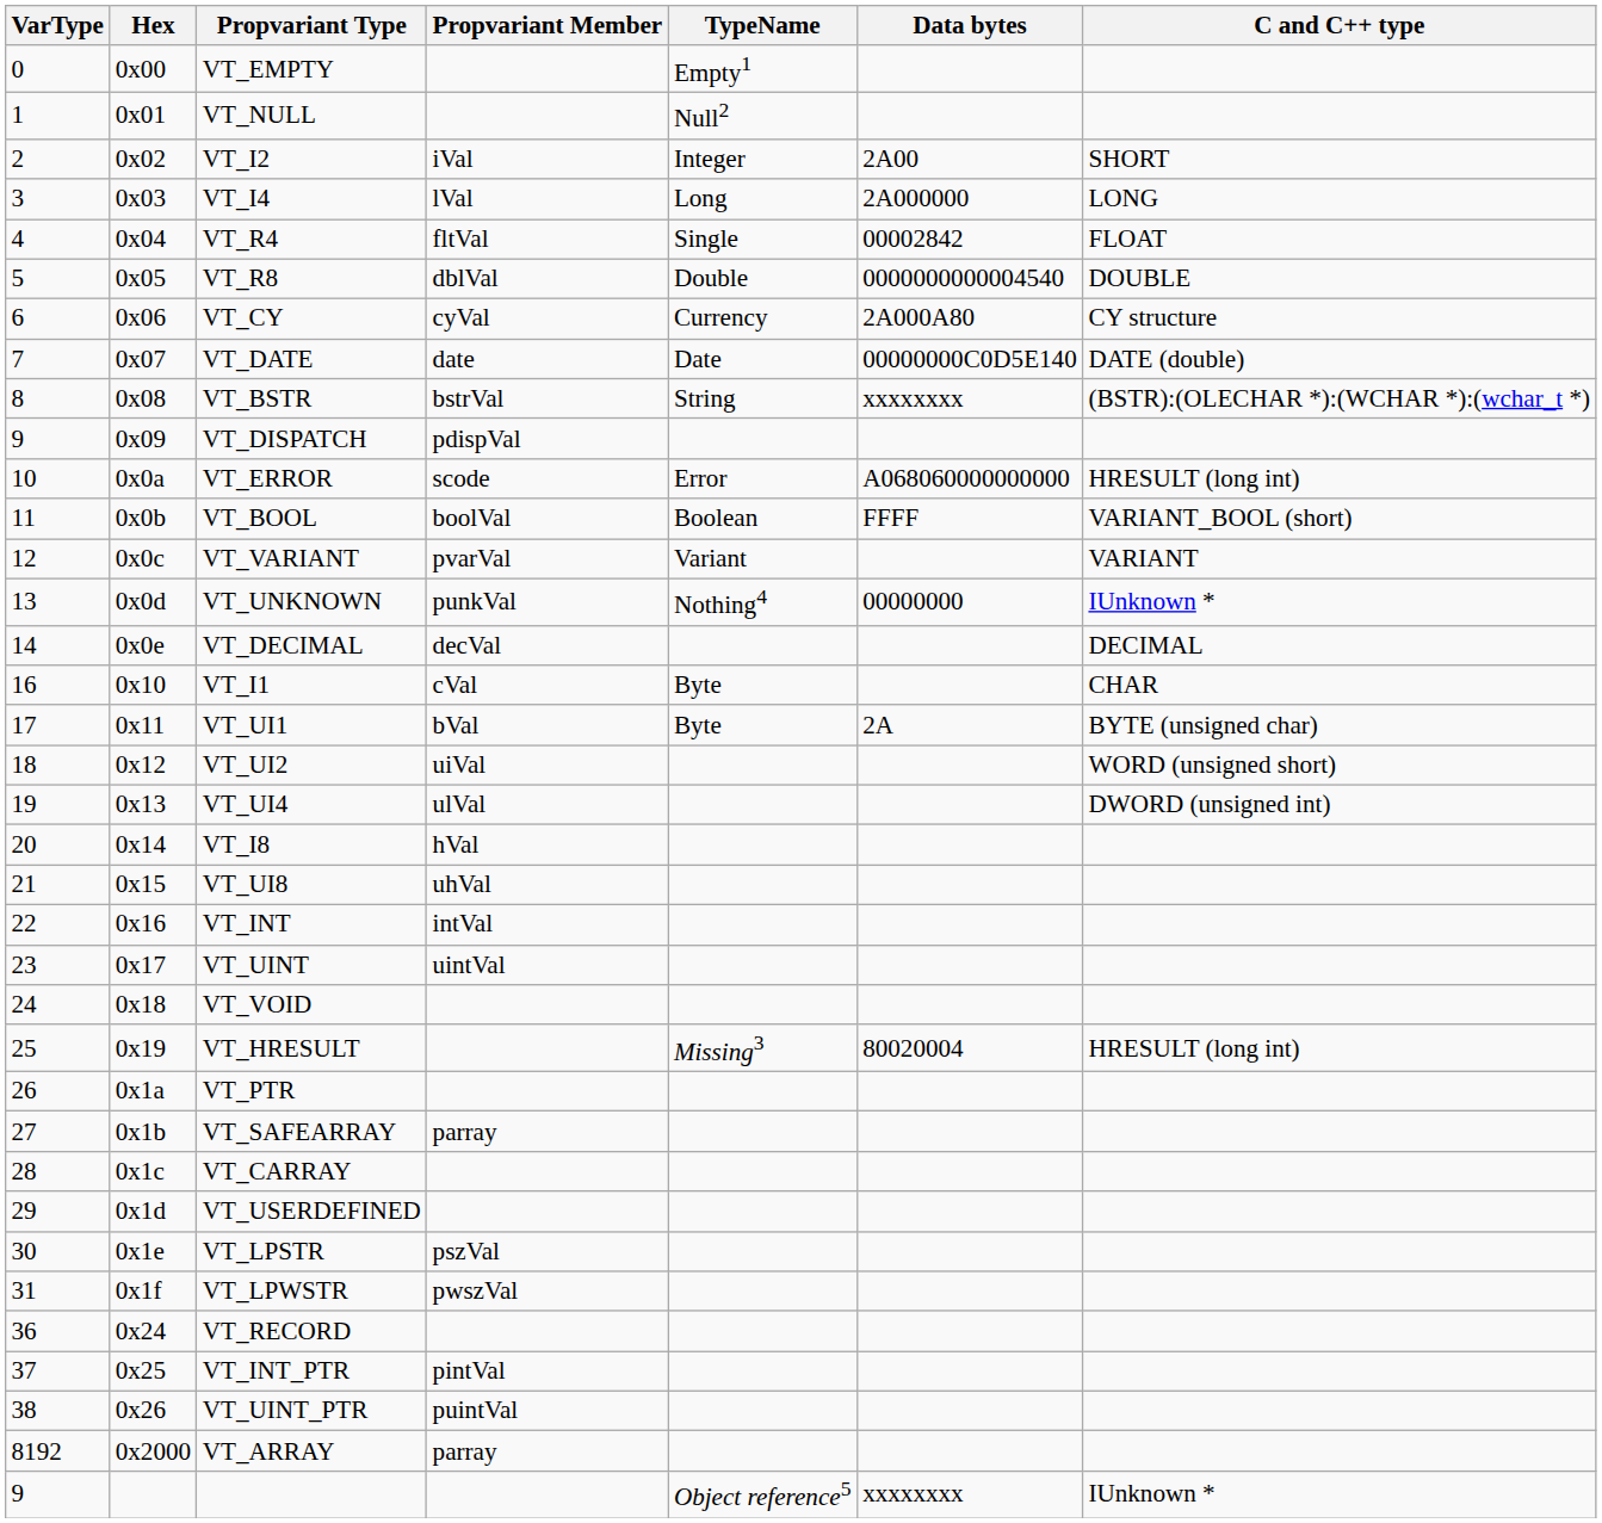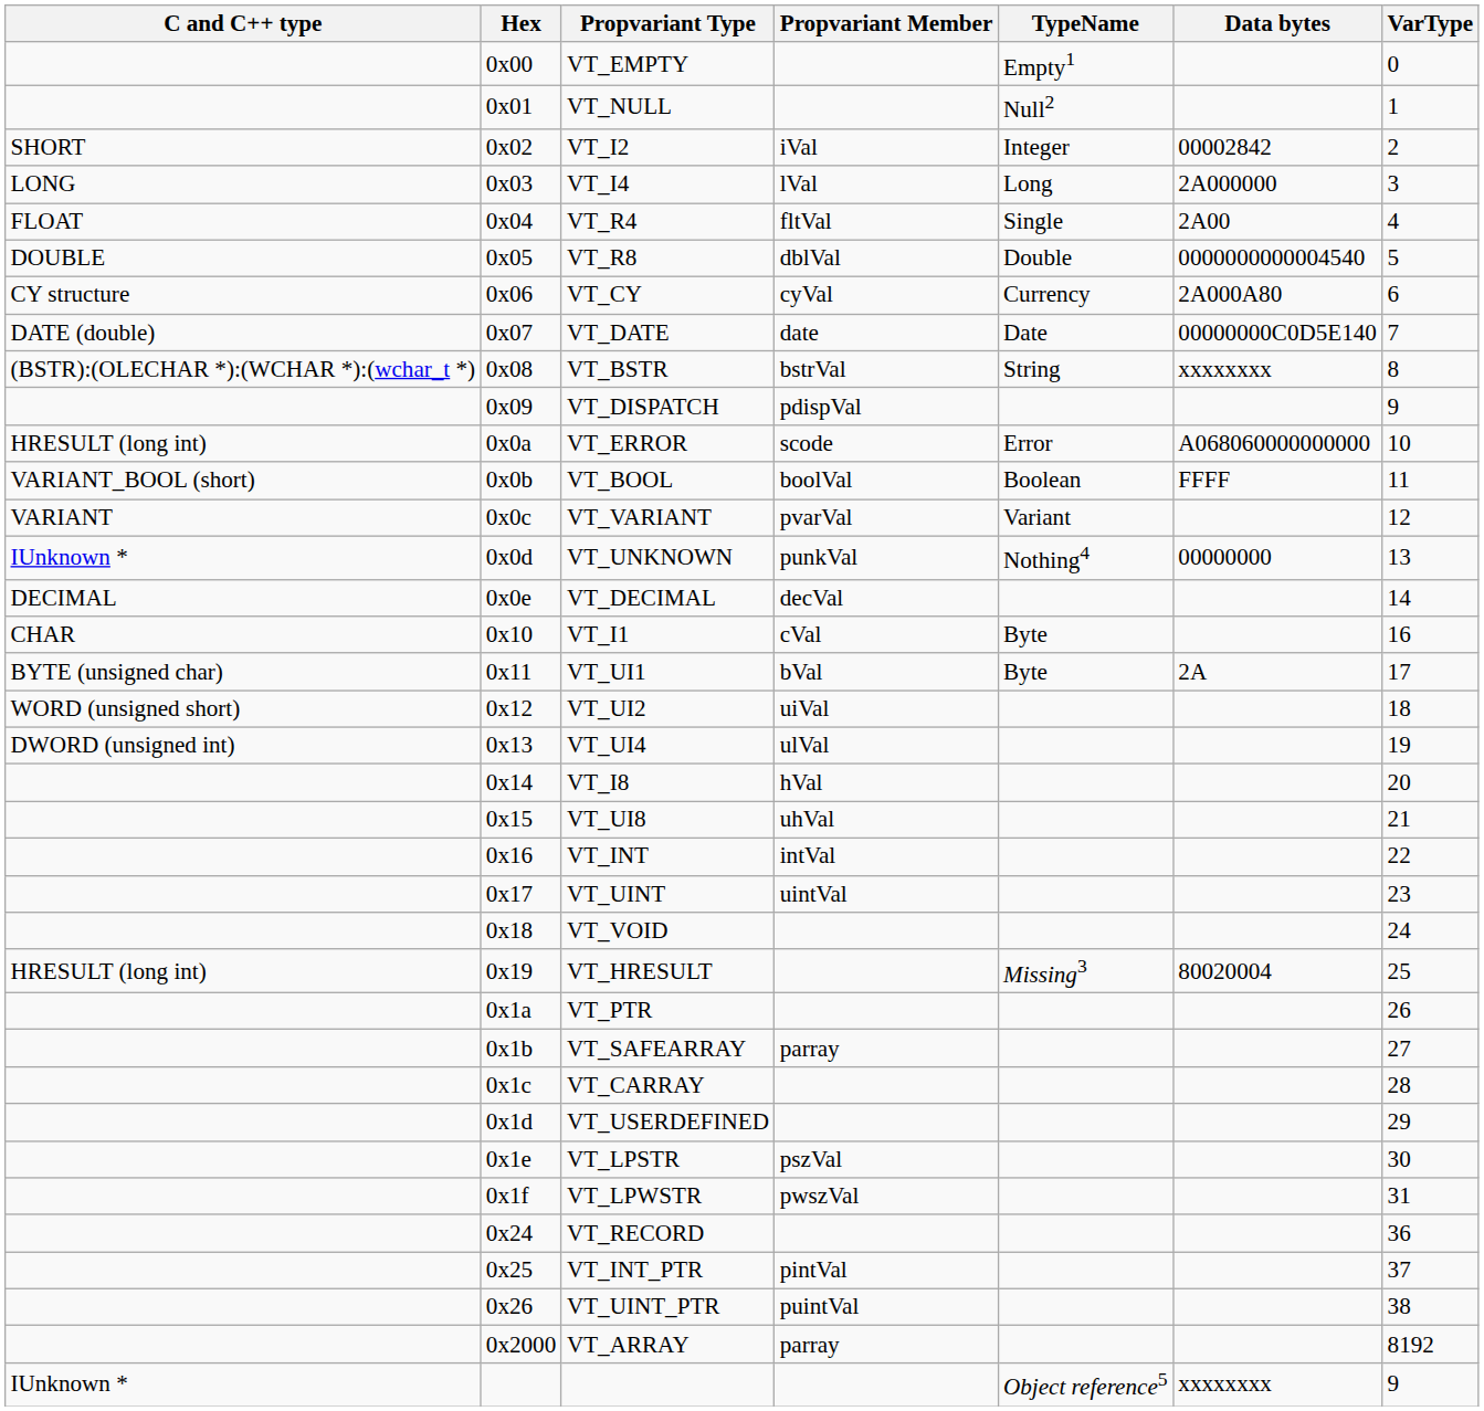columns swapped: VarType <-> C and C++ type
VT_I2 | Data bytes: 2A00 -> 00002842
VT_R4 | Data bytes: 00002842 -> 2A00
